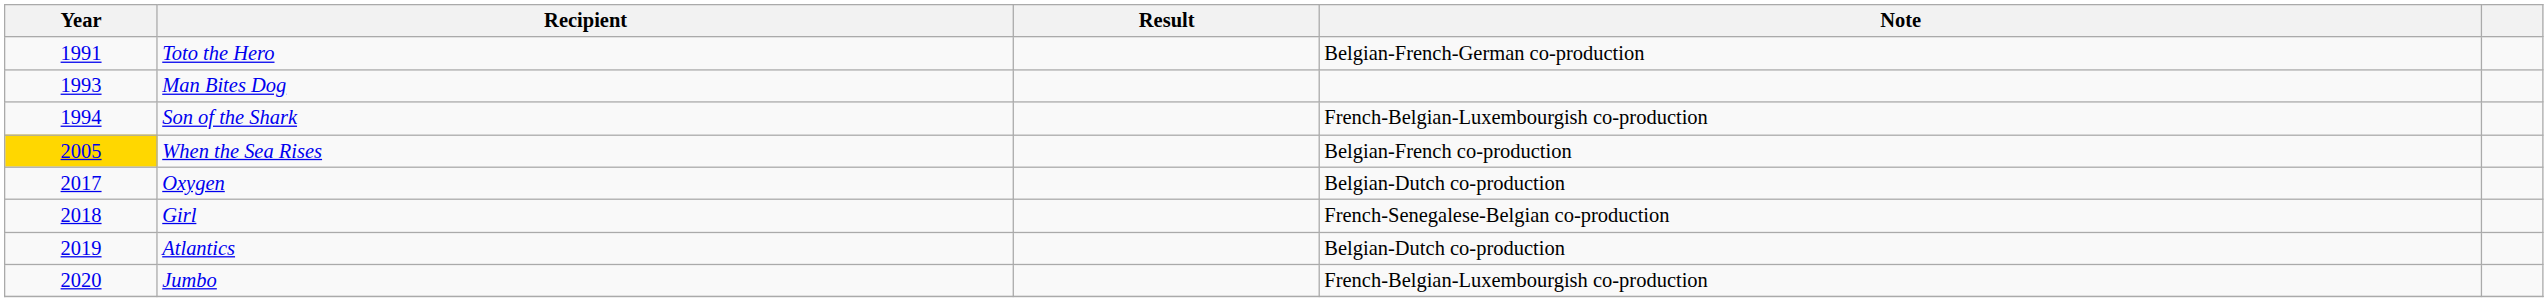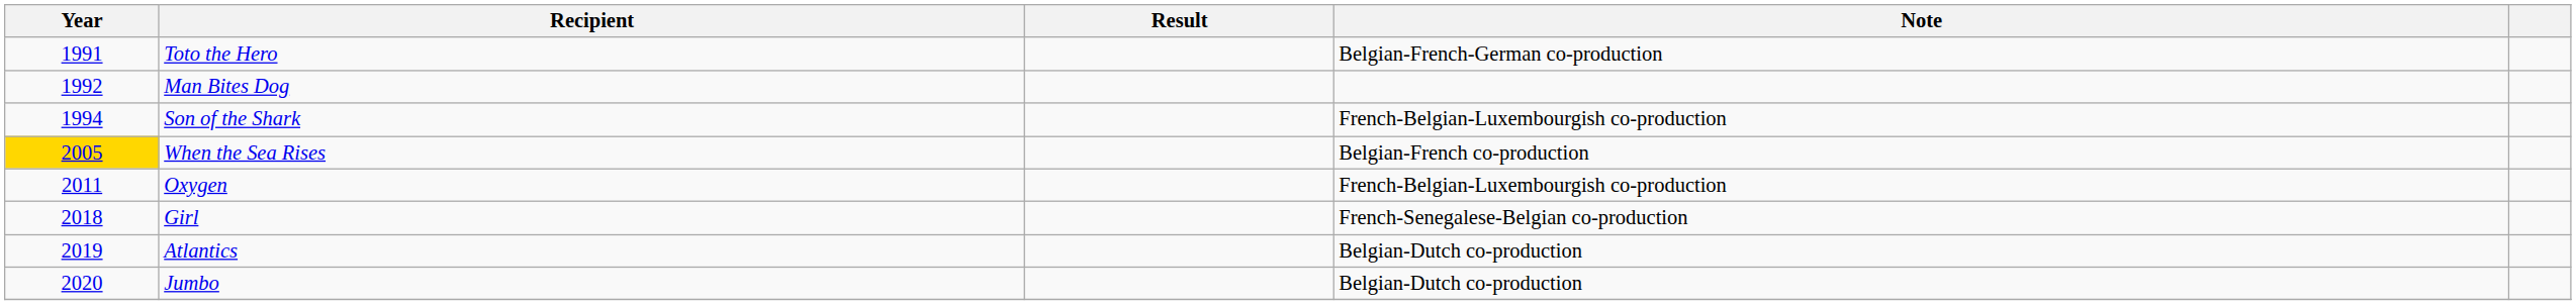Man Bites Dog | Year: 1993 -> 1992
Oxygen | Year: 2017 -> 2011
Oxygen | Note: Belgian-Dutch co-production -> French-Belgian-Luxembourgish co-production
Jumbo | Note: French-Belgian-Luxembourgish co-production -> Belgian-Dutch co-production
